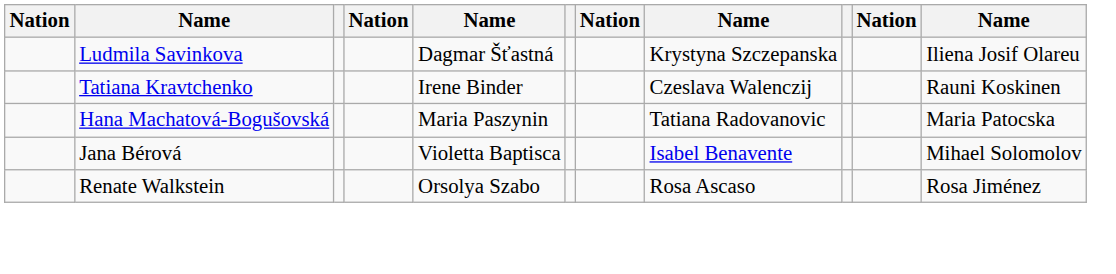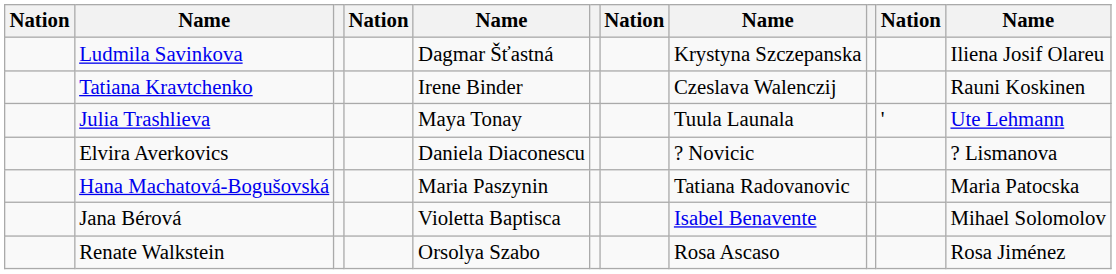+ row: Julia Trashlieva | Maya Tonay | Tuula Launala | ' | Ute Lehmann
+ row: Elvira Averkovics | Daniela Diaconescu | ? Novicic | ? Lismanova
